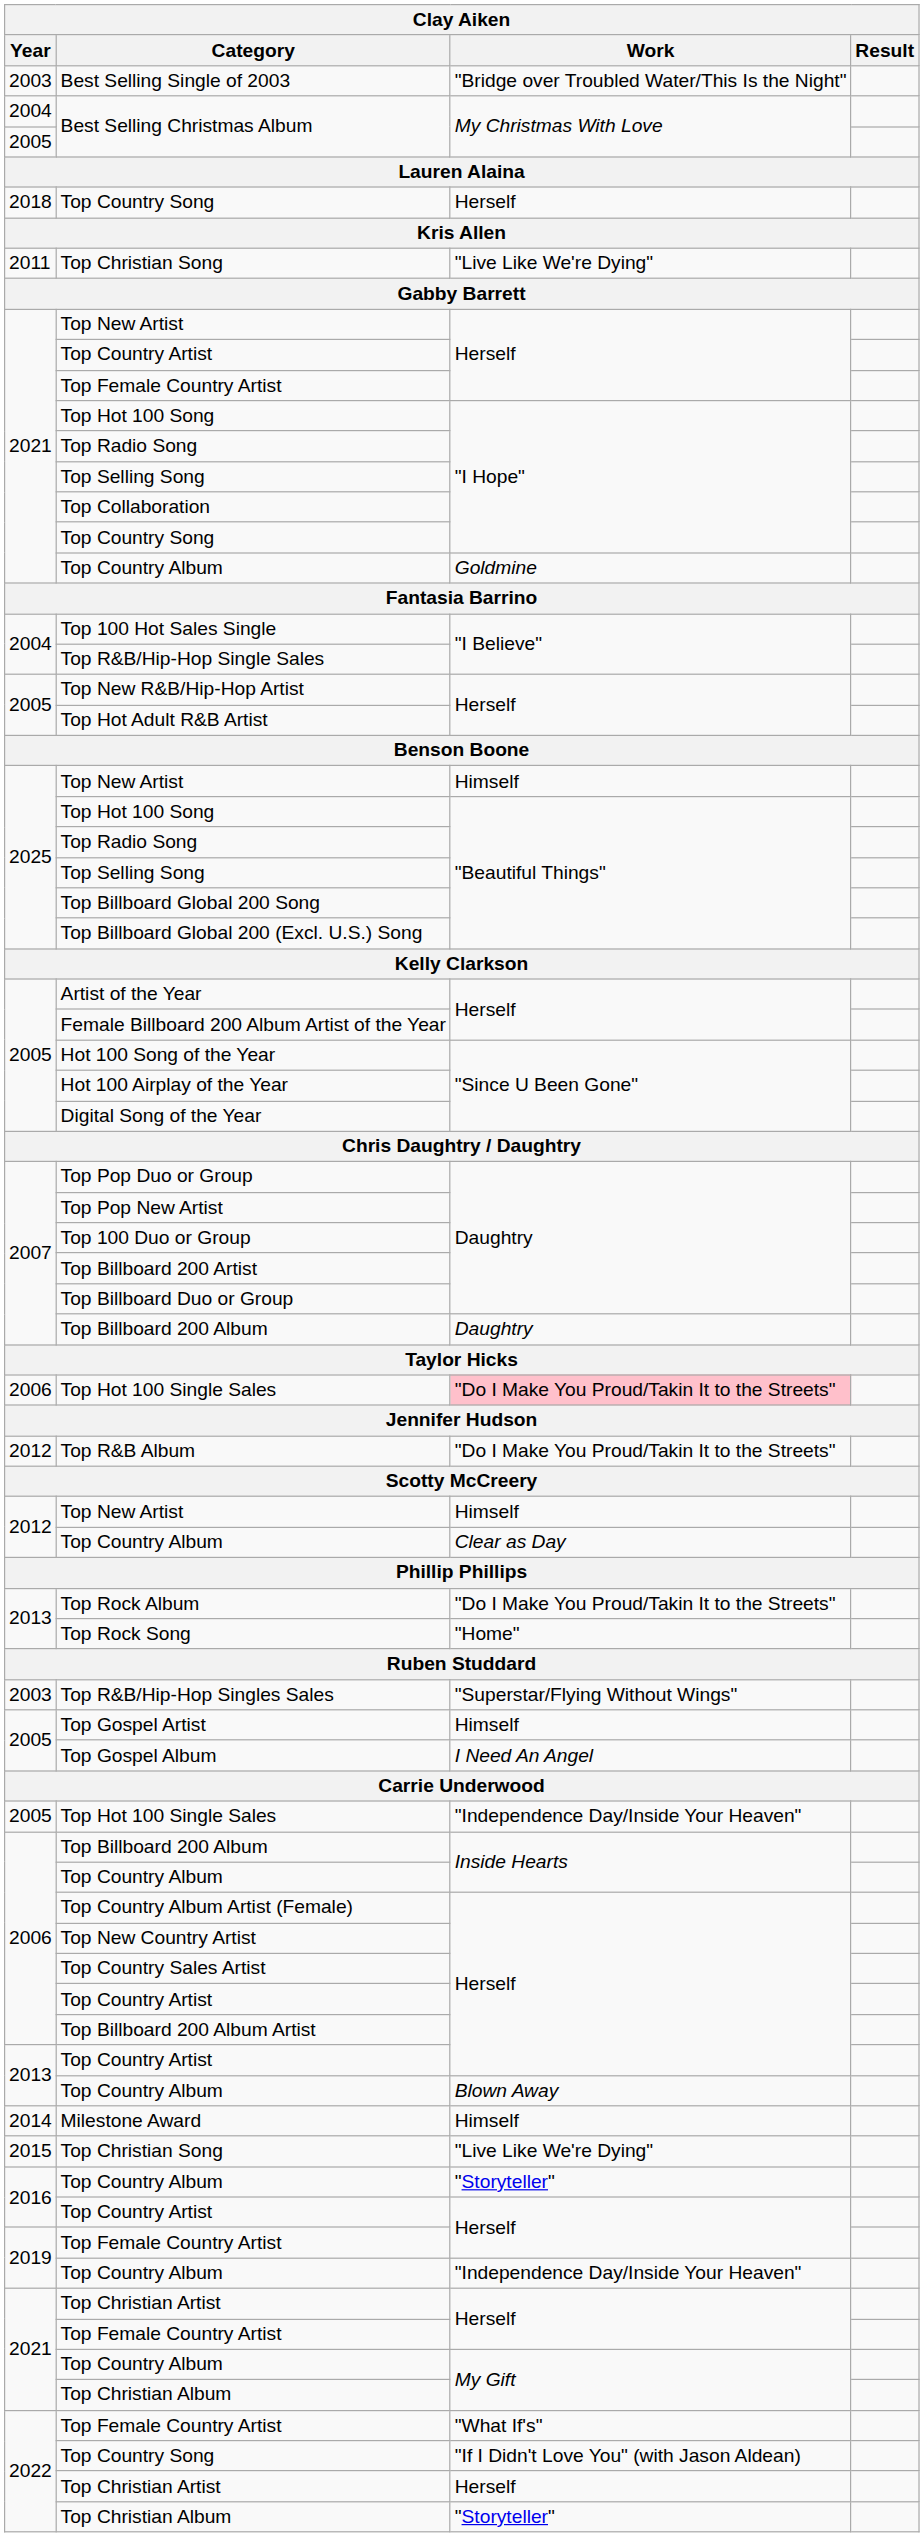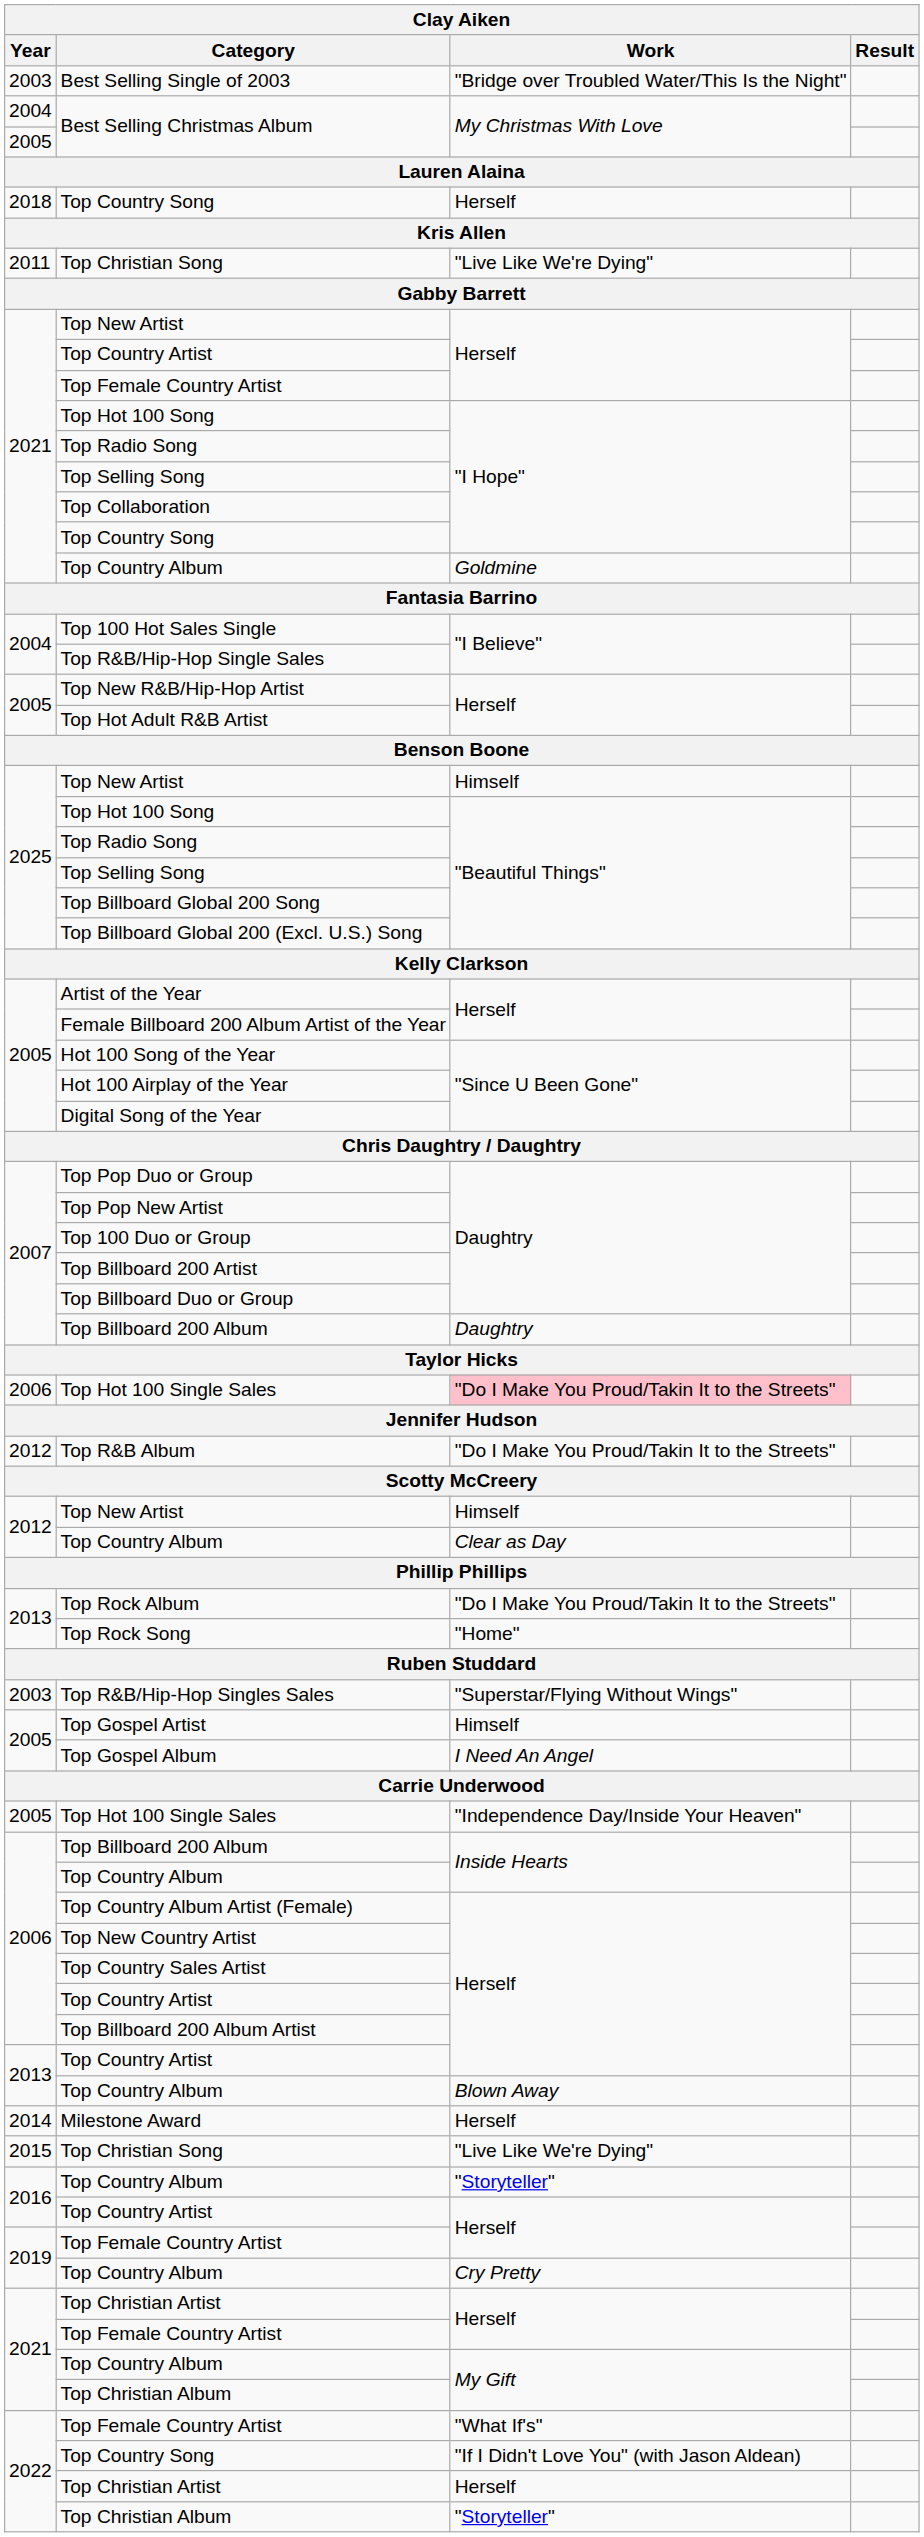Milestone Award | Clay Aiken / Work: Himself -> Herself
2019 / Top Country Album | Clay Aiken / Work: "Independence Day/Inside Your Heaven" -> Cry Pretty
